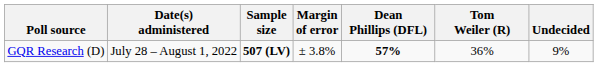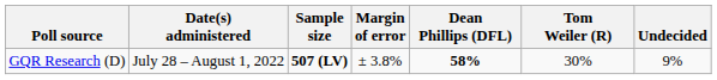GQR Research (D) | Dean Phillips (DFL): 57% -> 58%
GQR Research (D) | Tom Weiler (R): 36% -> 30%
